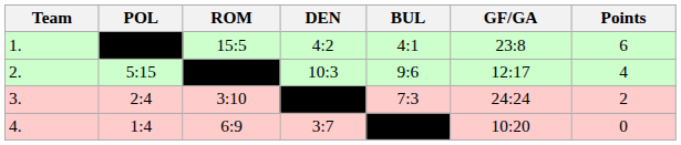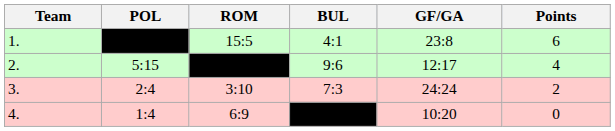- column: DEN | 4:2 | 10:3 | 3:7
